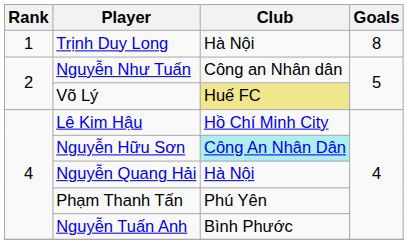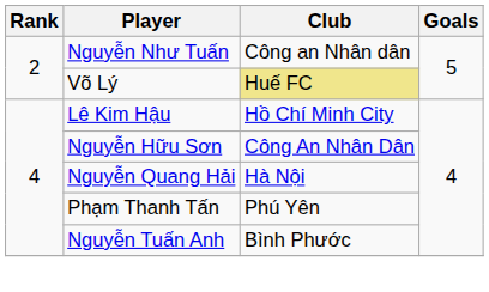- row: 1 | Trịnh Duy Long | Hà Nội | 8
Nguyễn Hữu Sơn | Club: paleturquoise background -> no background
